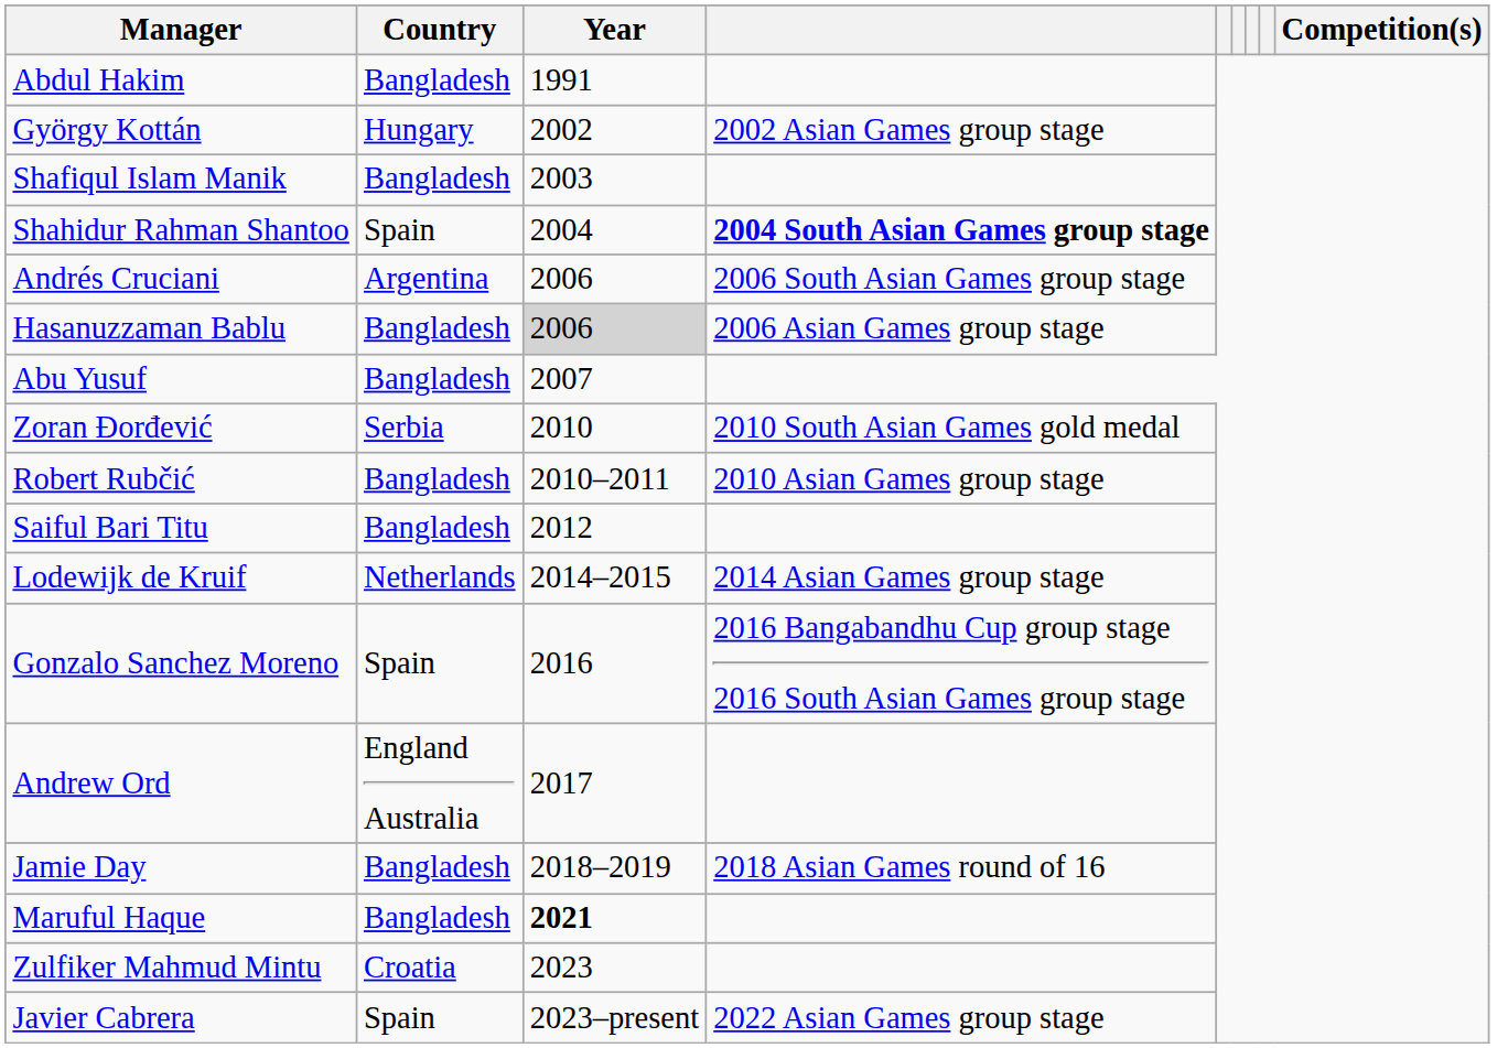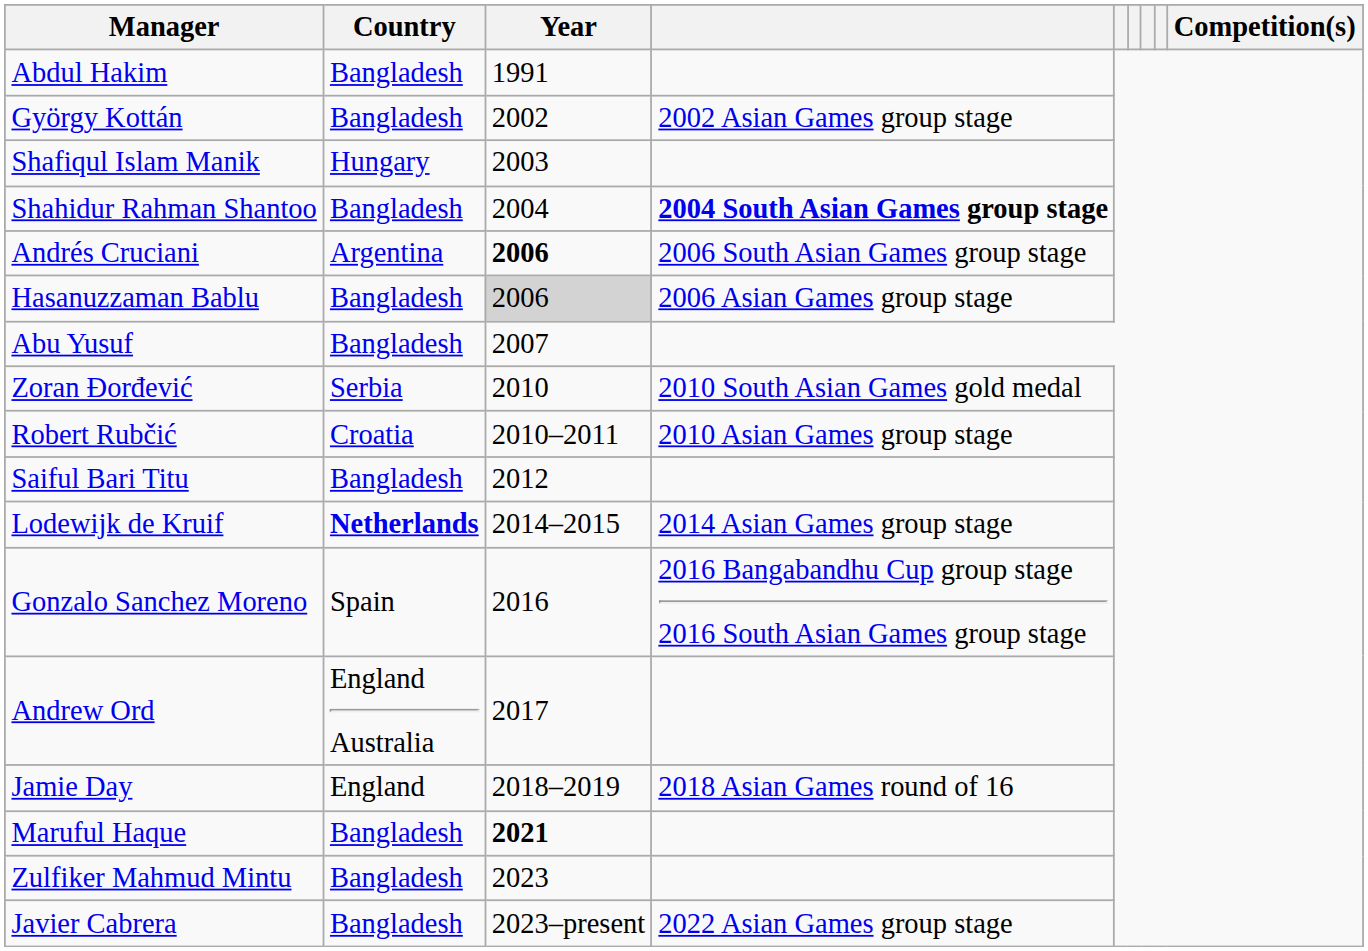György Kottán | Country: Hungary -> Bangladesh
Shafiqul Islam Manik | Country: Bangladesh -> Hungary
Shahidur Rahman Shantoo | Country: Spain -> Bangladesh
Andrés Cruciani | Year: normal -> bold
Robert Rubčić | Country: Bangladesh -> Croatia
Lodewijk de Kruif | Country: normal -> bold
Jamie Day | Country: Bangladesh -> England
Zulfiker Mahmud Mintu | Country: Croatia -> Bangladesh
Javier Cabrera | Country: Spain -> Bangladesh
